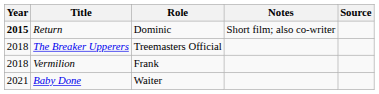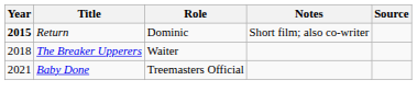The Breaker Upperers | Role: Treemasters Official -> Waiter
- row: 2018 | Vermilion | Frank
Baby Done | Role: Waiter -> Treemasters Official
